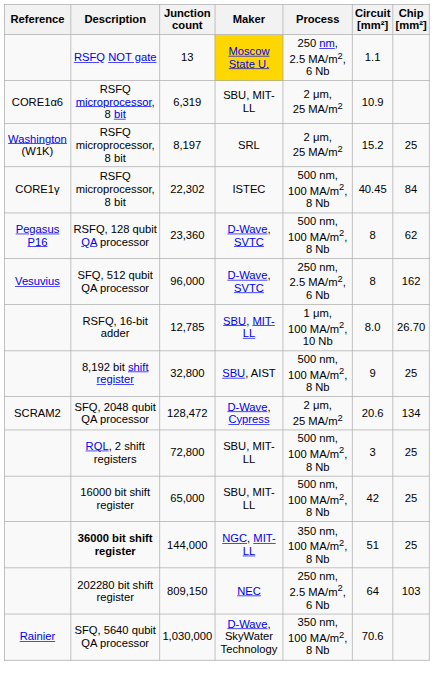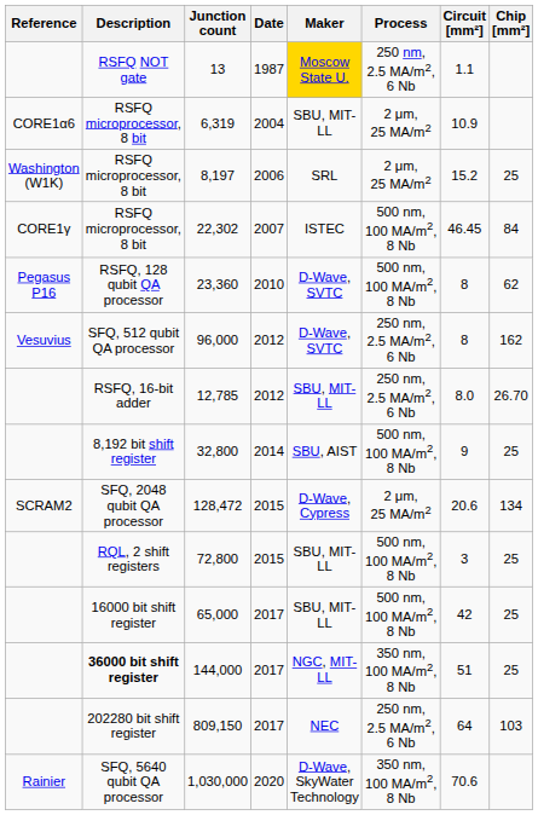+ column: Date | 1987 | 2004 | 2006 | 2007 | 2010 | 2012 | 2012 | 2014 | 2015 | 2015 | 2017 | 2017 | 2017 | 2020
22,302 | Circuit [mm²]: 40.45 -> 46.45
12,785 | Process: 1 μm, 100 MA/m2, 10 Nb -> 250 nm, 2.5 MA/m2, 6 Nb
